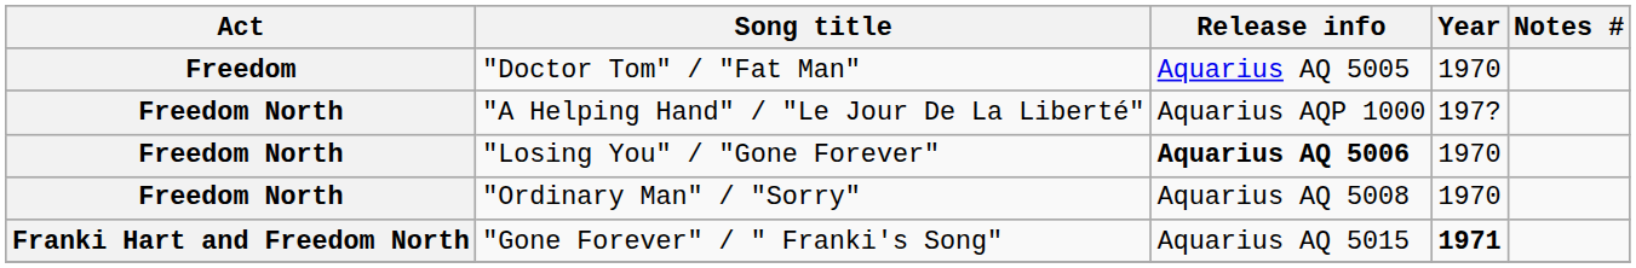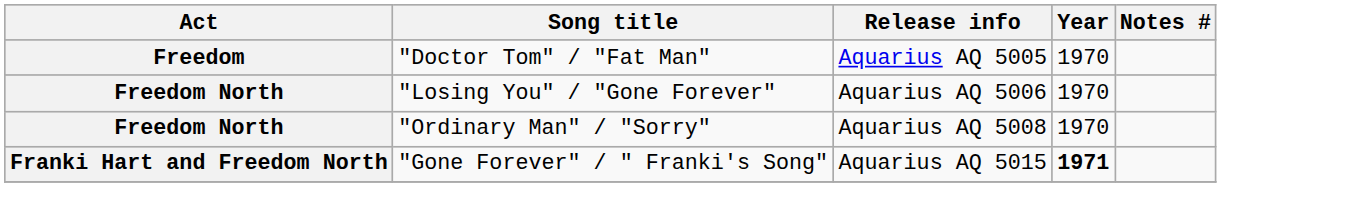- row: Freedom North | "A Helping Hand" / "Le Jour De La Liberté" | Aquarius AQP 1000 | 197?
"Losing You" / "Gone Forever" | Release info: bold -> normal
